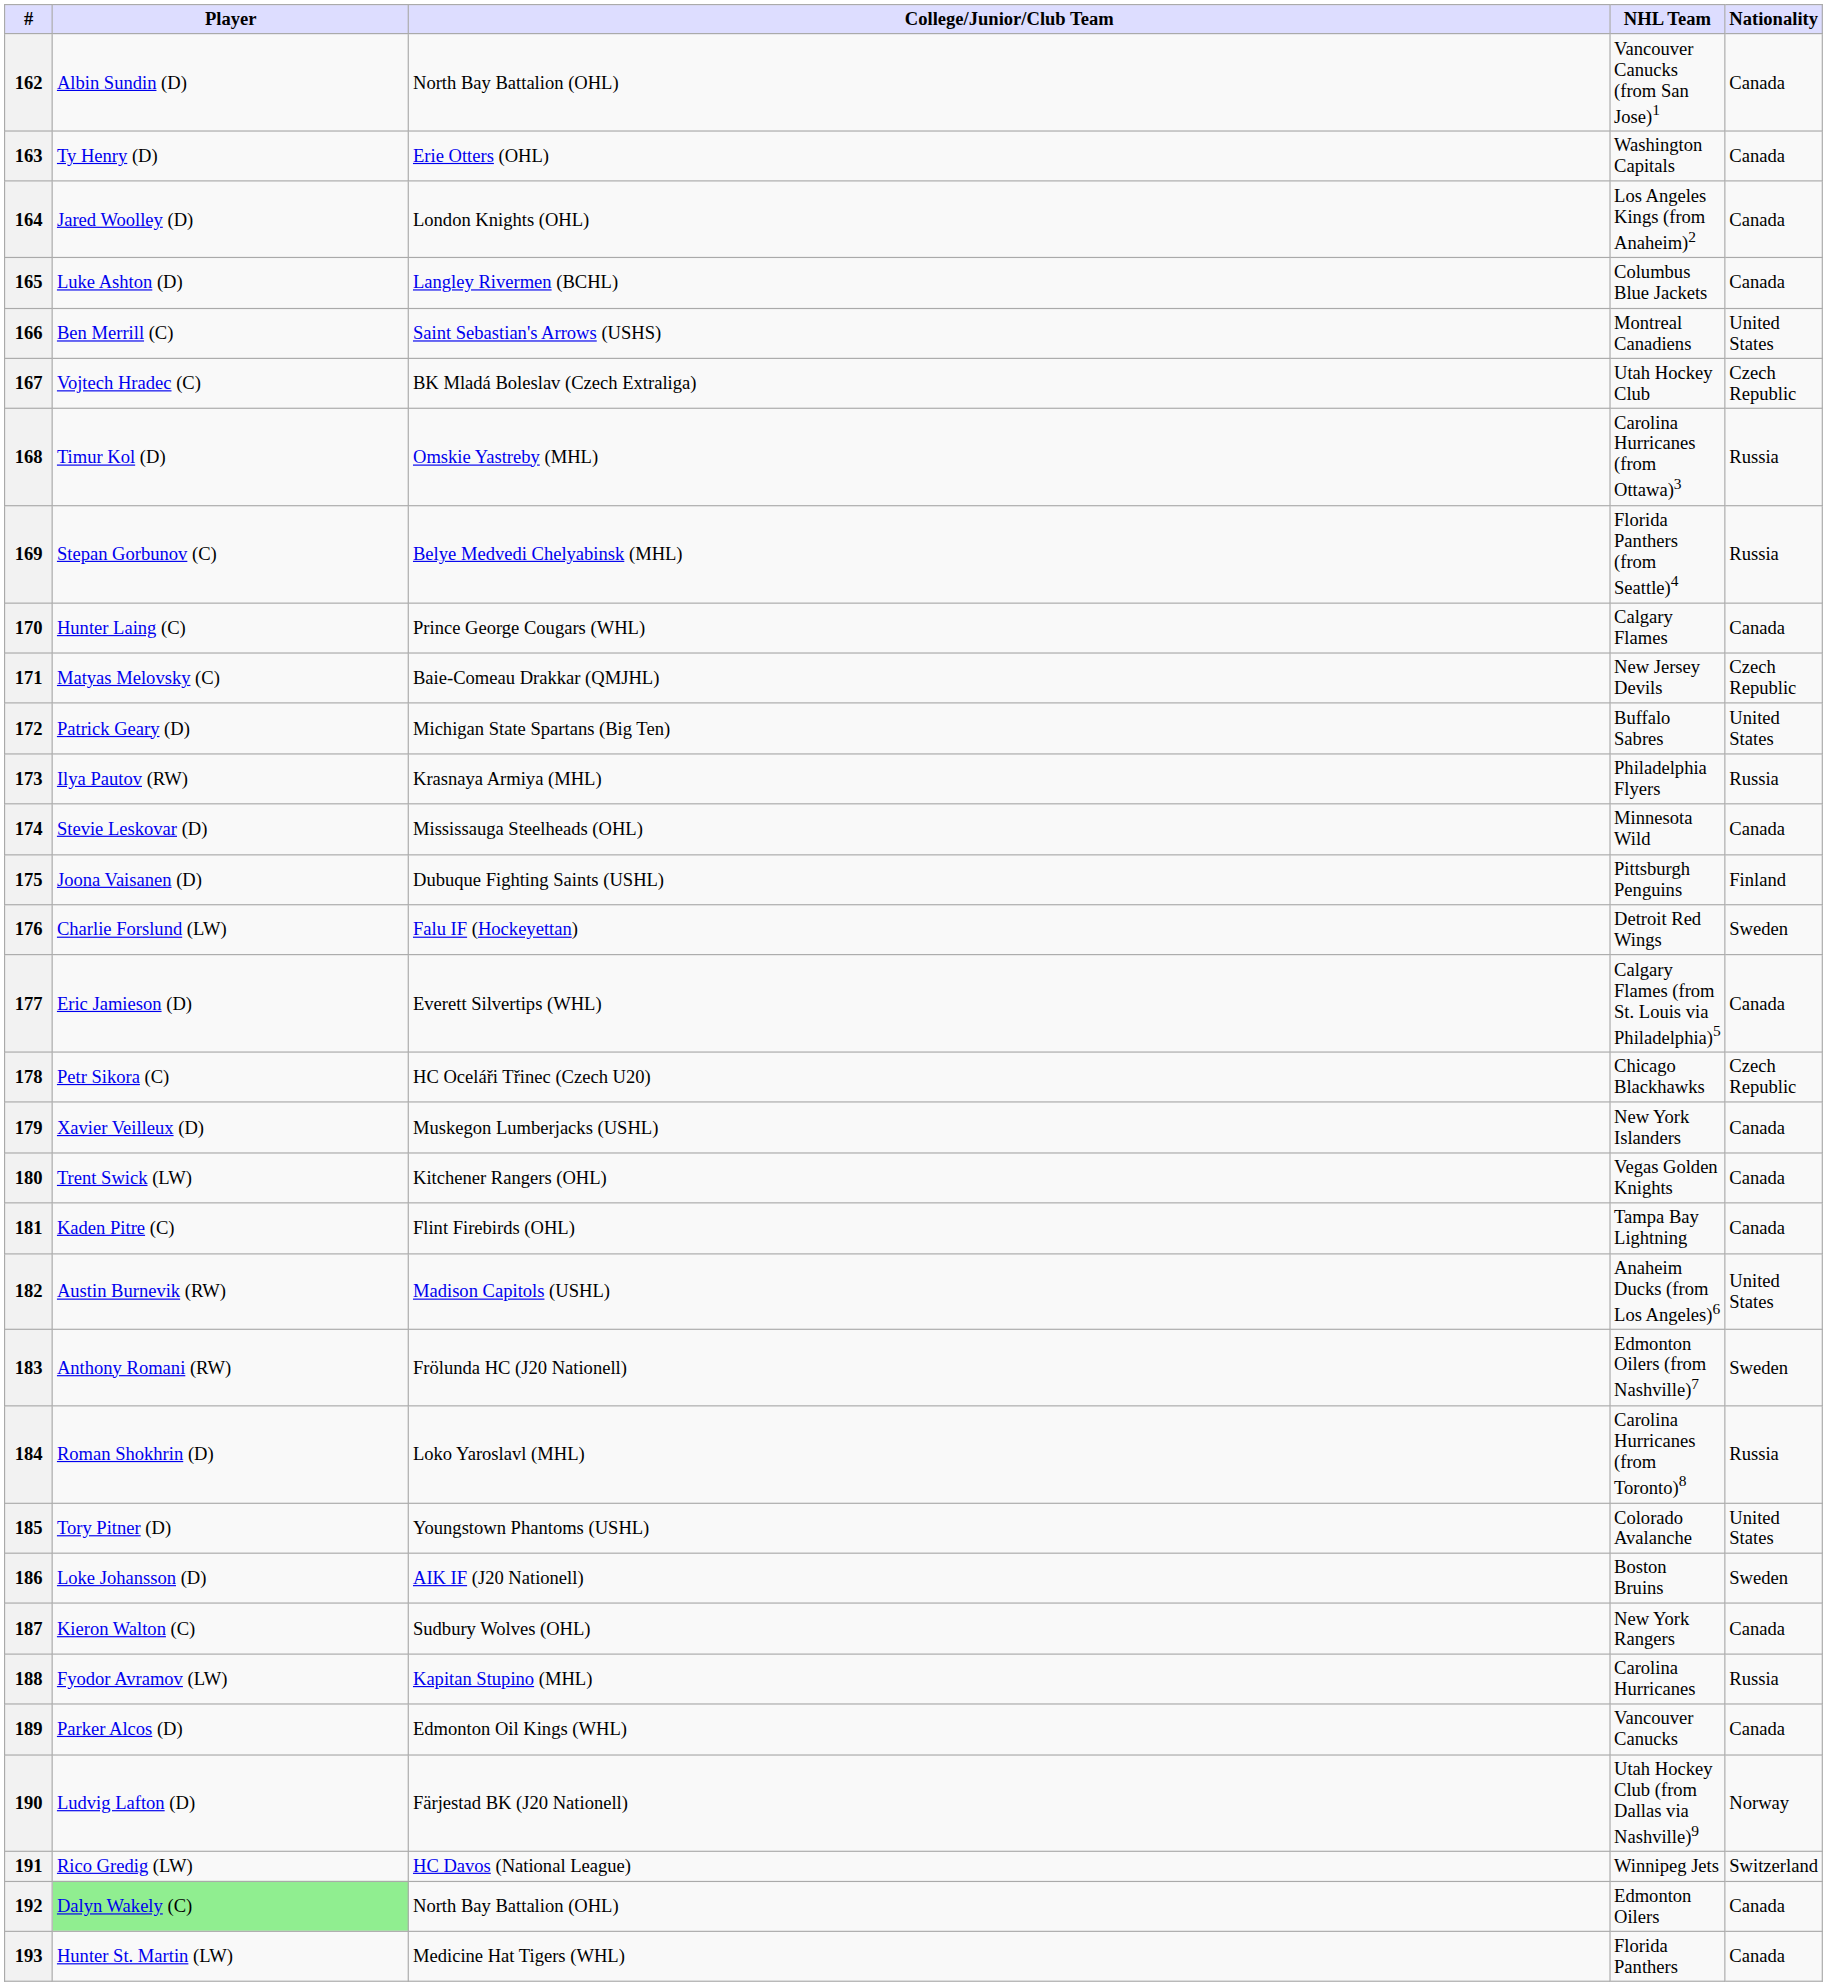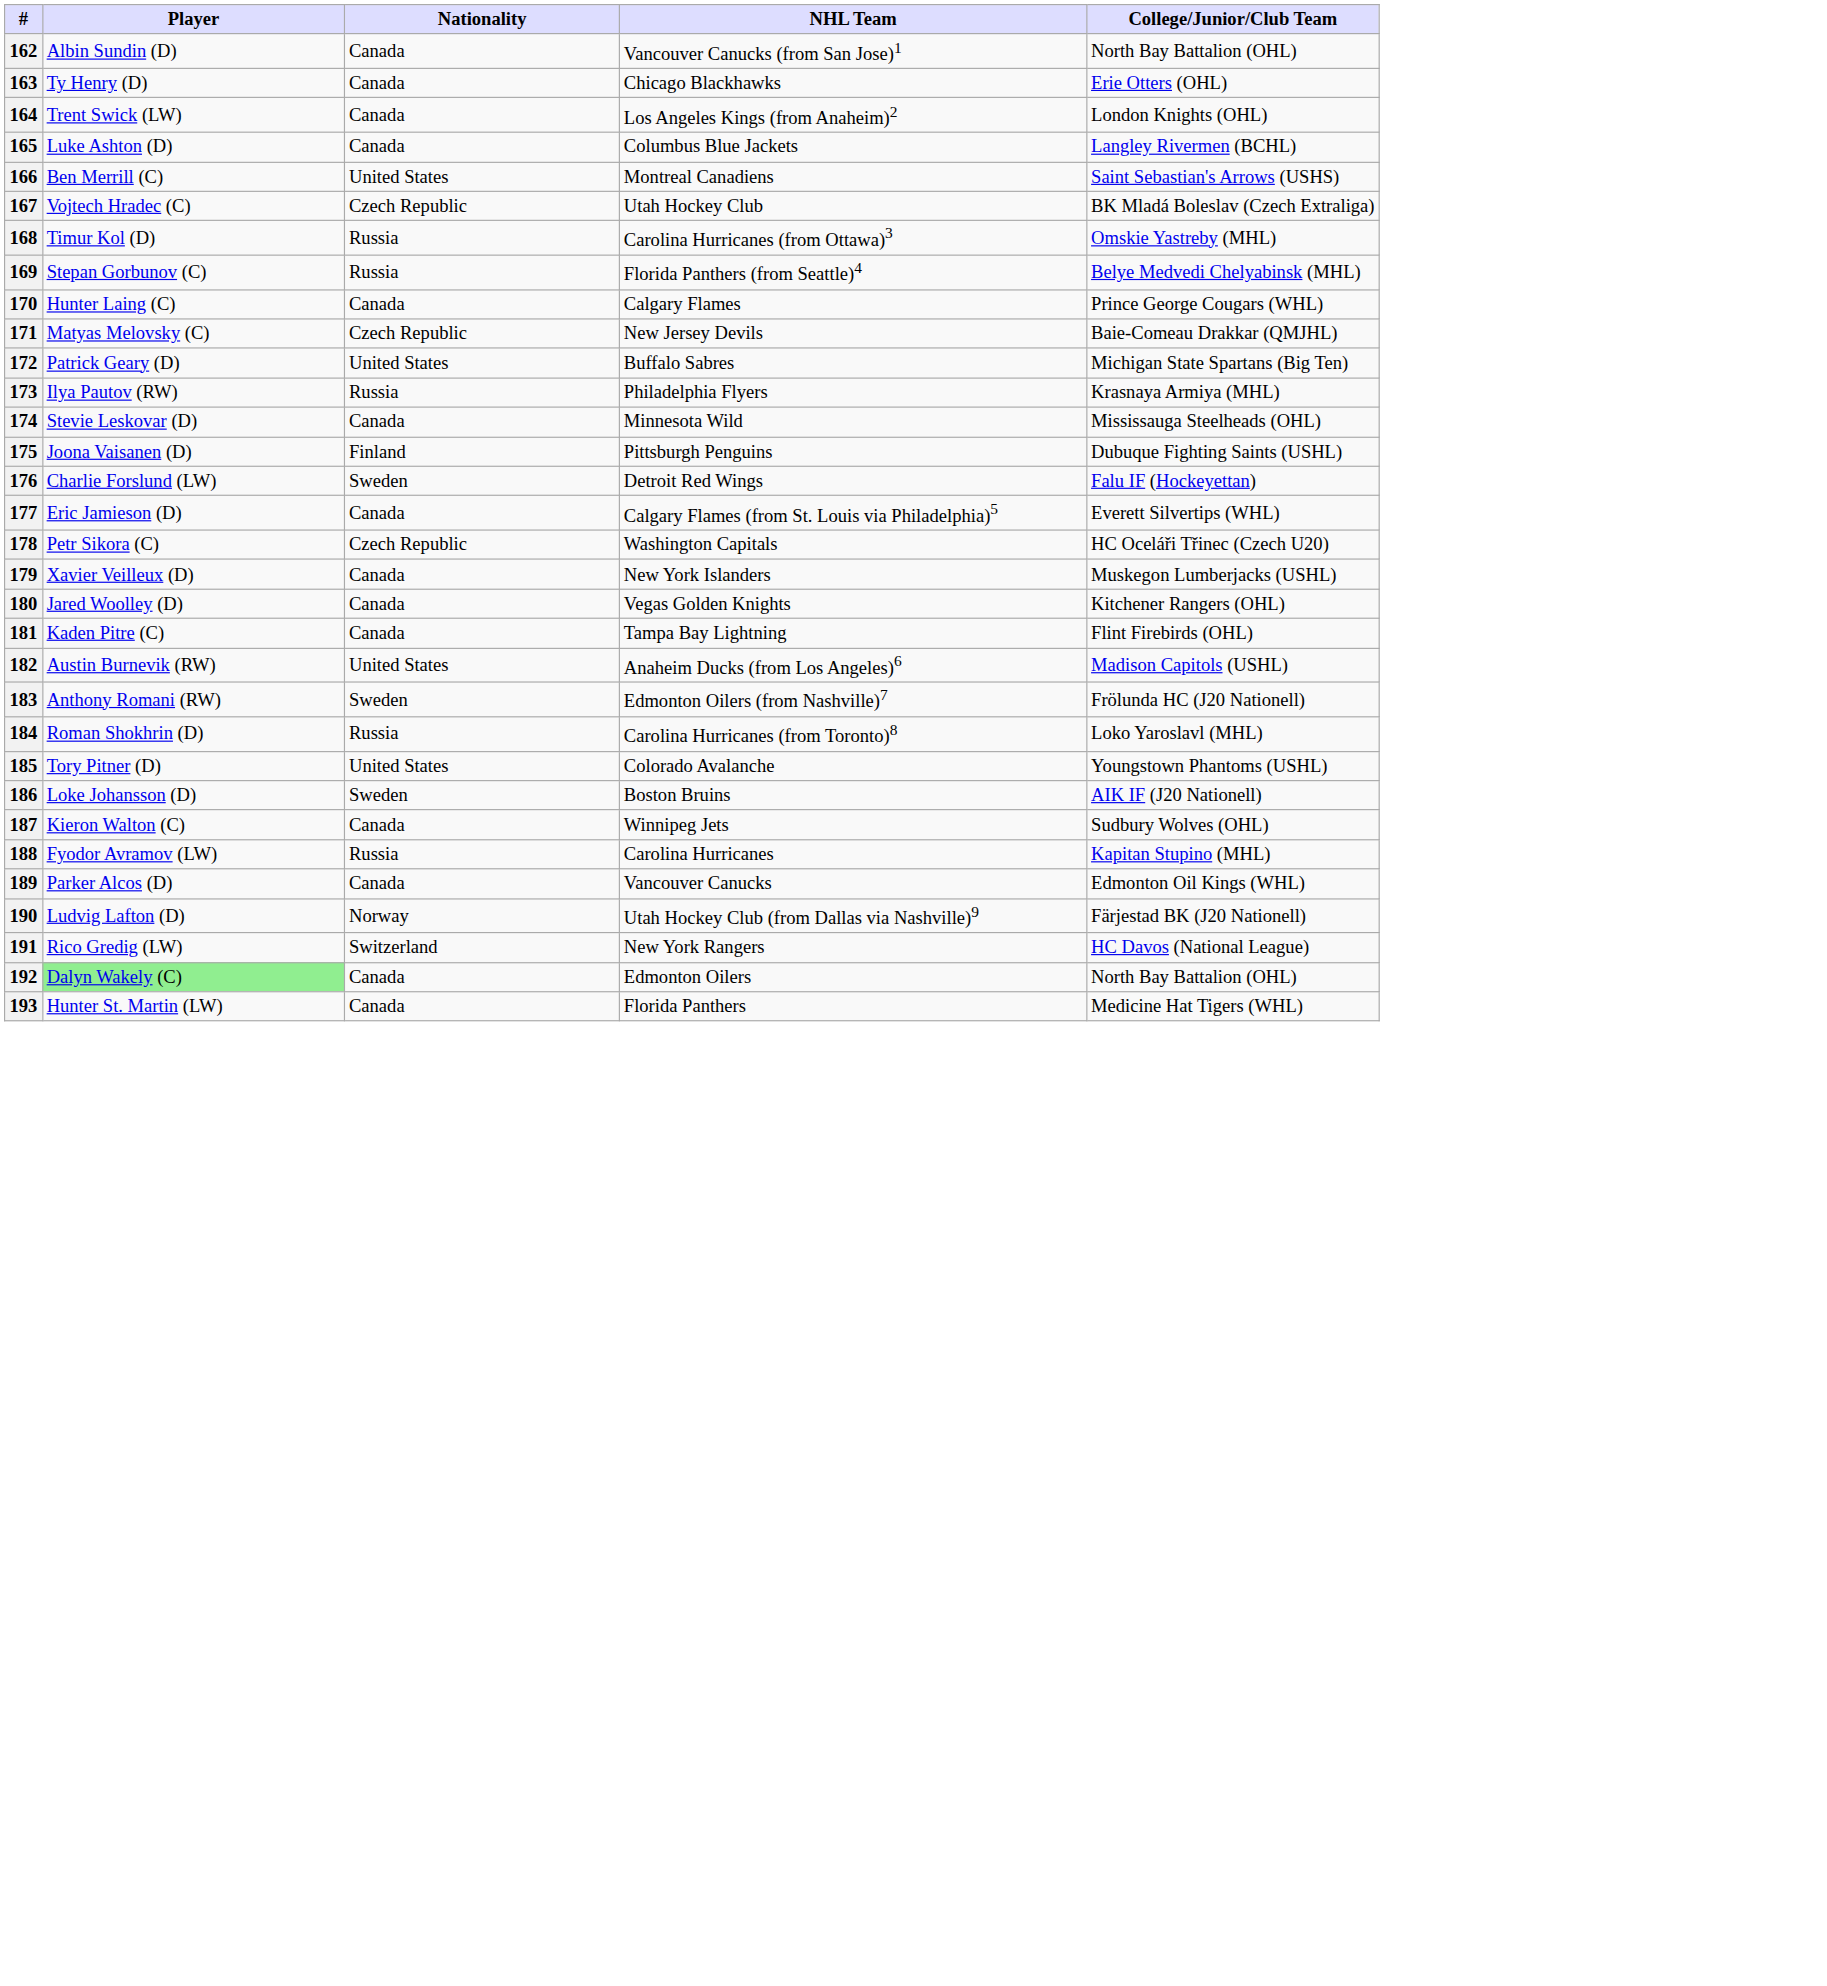columns swapped: Nationality <-> College/Junior/Club Team
163 | NHL Team: Washington Capitals -> Chicago Blackhawks
164 | Player: Jared Woolley (D) -> Trent Swick (LW)
178 | NHL Team: Chicago Blackhawks -> Washington Capitals
180 | Player: Trent Swick (LW) -> Jared Woolley (D)
187 | NHL Team: New York Rangers -> Winnipeg Jets
191 | NHL Team: Winnipeg Jets -> New York Rangers
